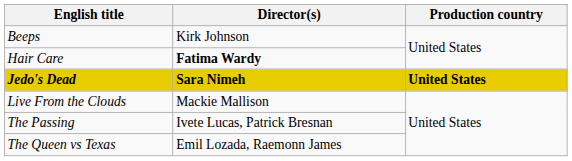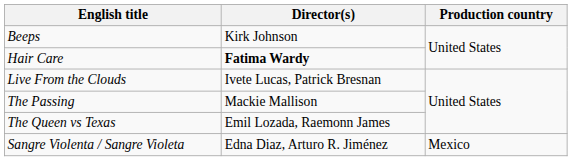- row: Jedo's Dead | Sara Nimeh | United States
Live From the Clouds | Director(s): Mackie Mallison -> Ivete Lucas, Patrick Bresnan
The Passing | Director(s): Ivete Lucas, Patrick Bresnan -> Mackie Mallison
+ row: Sangre Violenta / Sangre Violeta | Edna Diaz, Arturo R. Jiménez | Mexico
